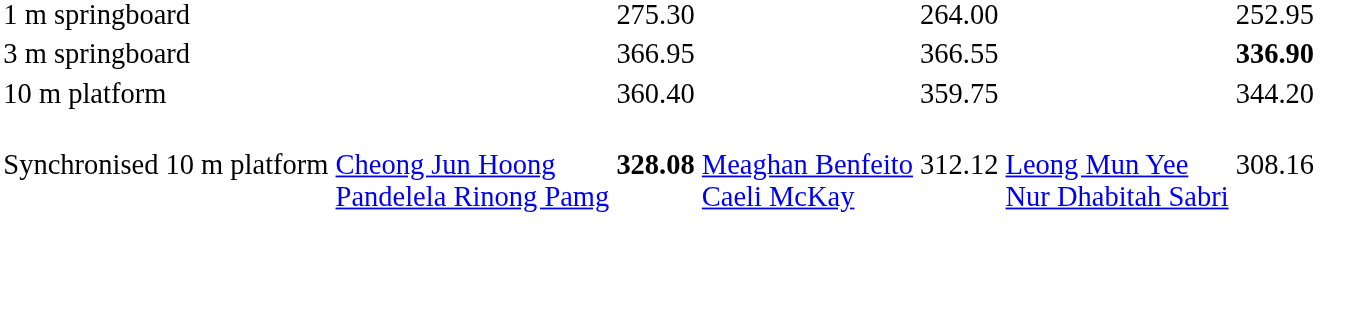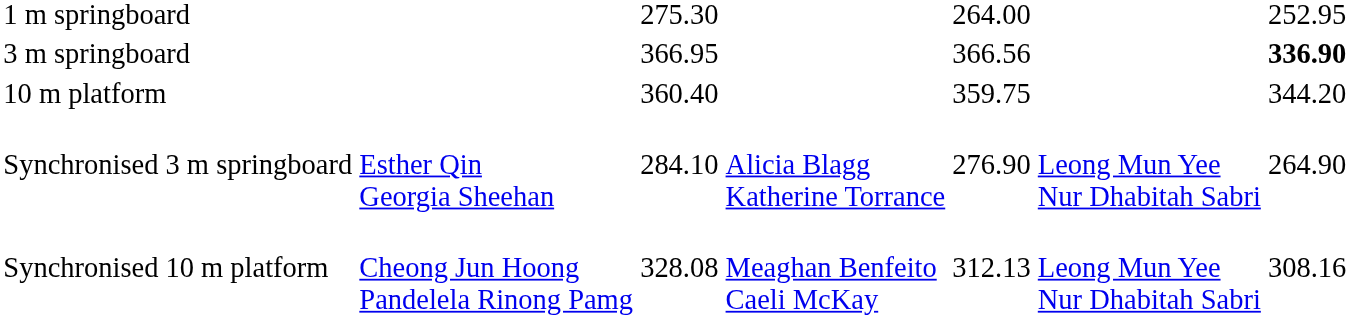3 m springboard | column 5: 366.55 -> 366.56
+ row: Synchronised 3 m springboard | Esther Qin Georgia Sheehan | 284.10 | Alicia Blagg Katherine Torrance | 276.90 | Leong Mun Yee Nur Dhabitah Sabri | 264.90
Synchronised 10 m platform | column 3: bold -> normal
Synchronised 10 m platform | column 5: 312.12 -> 312.13
